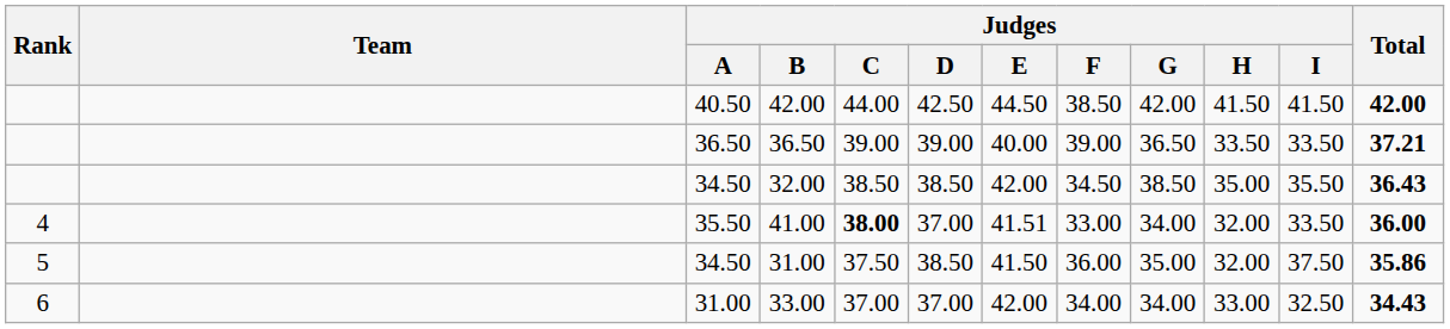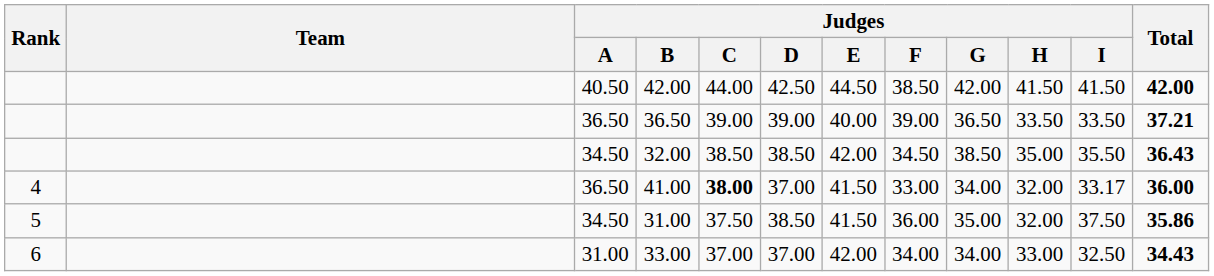41.00 | Judges / A: 35.50 -> 36.50
41.00 | Judges / E: 41.51 -> 41.50
41.00 | Judges / I: 33.50 -> 33.17
